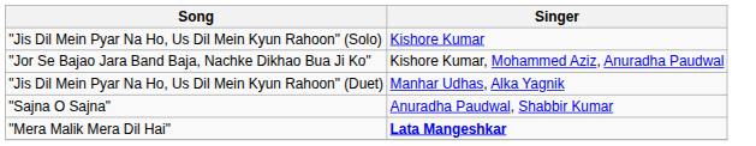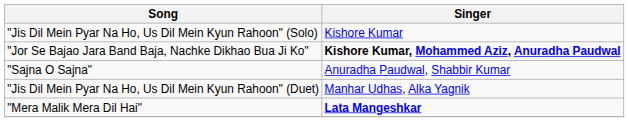"Jor Se Bajao Jara Band Baja, Nachke Dikhao Bua Ji Ko" | Singer: normal -> bold
rows swapped: "Jis Dil Mein Pyar Na Ho, Us Dil Mein Kyun Rahoon" (Duet) <-> "Sajna O Sajna"
